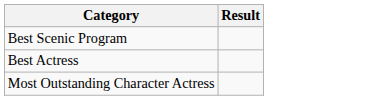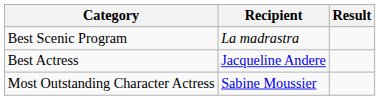+ column: Recipient | La madrastra | Jacqueline Andere | Sabine Moussier
